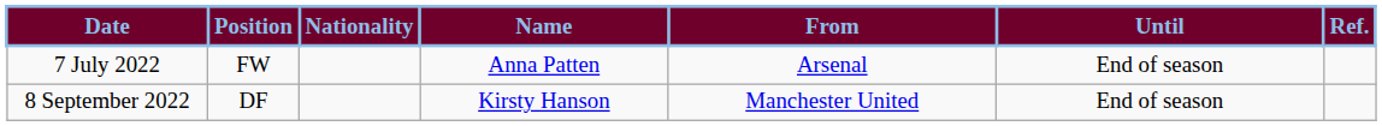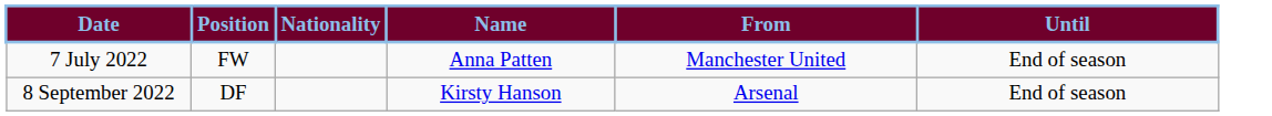- column: Ref.
7 July 2022 | From: Arsenal -> Manchester United
8 September 2022 | From: Manchester United -> Arsenal
